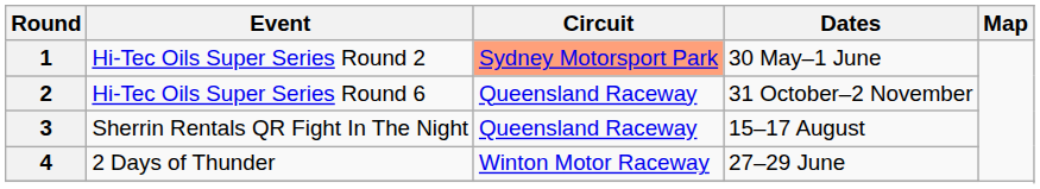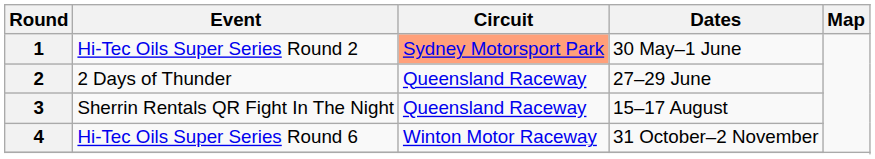2 | Event: Hi-Tec Oils Super Series Round 6 -> 2 Days of Thunder
2 | Dates: 31 October–2 November -> 27–29 June
4 | Event: 2 Days of Thunder -> Hi-Tec Oils Super Series Round 6
4 | Dates: 27–29 June -> 31 October–2 November
